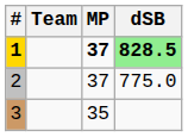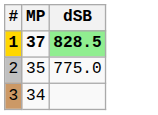- column: Team
2 | MP: 37 -> 35
3 | MP: 35 -> 34
